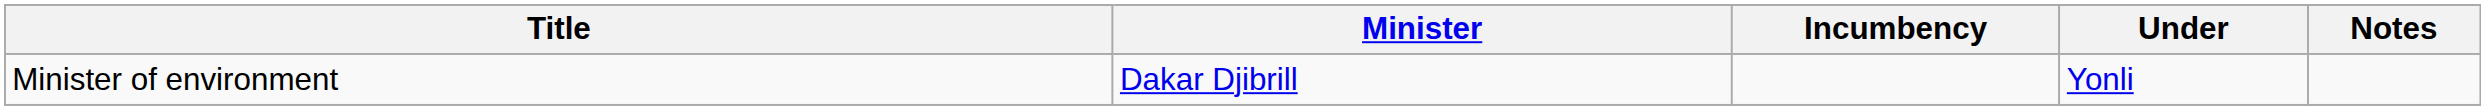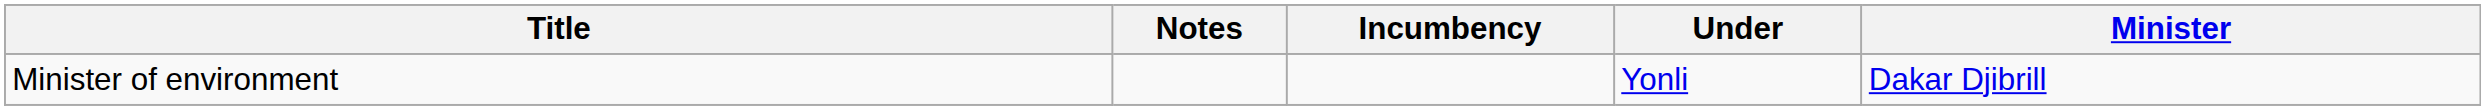columns swapped: Minister <-> Notes
